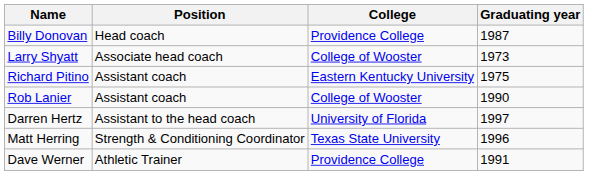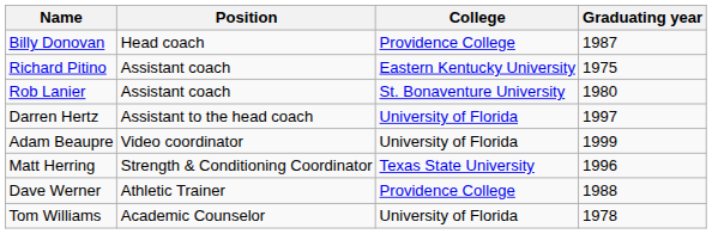- row: Larry Shyatt | Associate head coach | College of Wooster | 1973
Rob Lanier | College: College of Wooster -> St. Bonaventure University
Rob Lanier | Graduating year: 1990 -> 1980
+ row: Adam Beaupre | Video coordinator | University of Florida | 1999
Dave Werner | Graduating year: 1991 -> 1988
+ row: Tom Williams | Academic Counselor | University of Florida | 1978
